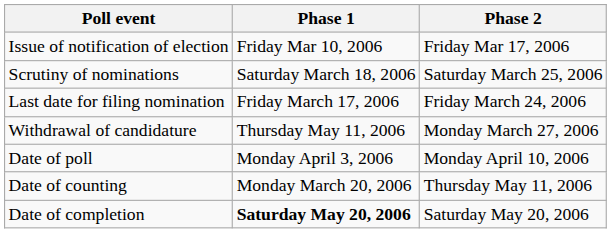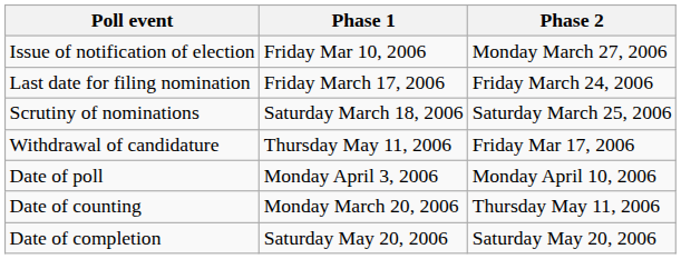Issue of notification of election | Phase 2: Friday Mar 17, 2006 -> Monday March 27, 2006
rows swapped: Last date for filing nomination <-> Scrutiny of nominations
Withdrawal of candidature | Phase 2: Monday March 27, 2006 -> Friday Mar 17, 2006
Date of completion | Phase 1: bold -> normal
